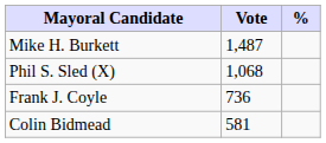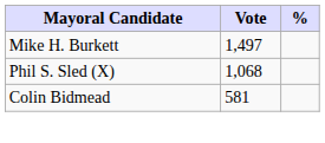Mike H. Burkett | Vote: 1,487 -> 1,497
- row: Frank J. Coyle | 736
